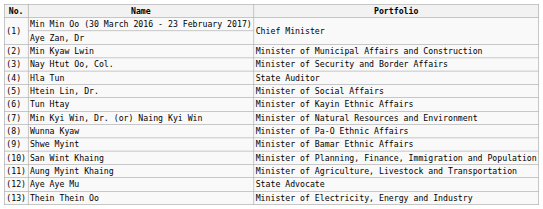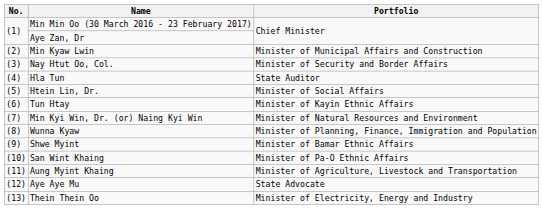Wunna Kyaw | Portfolio: Minister of Pa-O Ethnic Affairs -> Minister of Planning, Finance, Immigration and Population
San Wint Khaing | Portfolio: Minister of Planning, Finance, Immigration and Population -> Minister of Pa-O Ethnic Affairs
